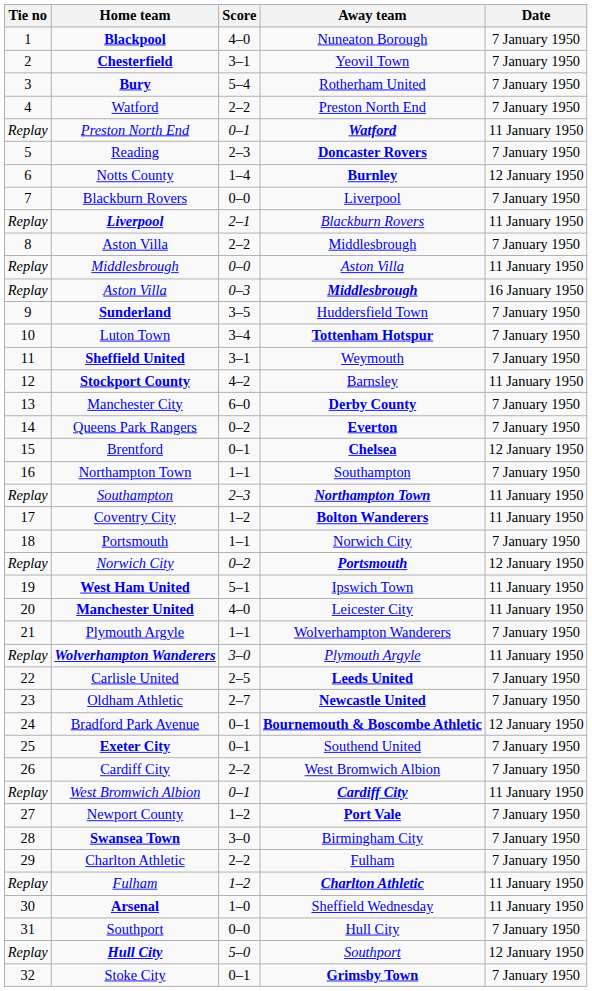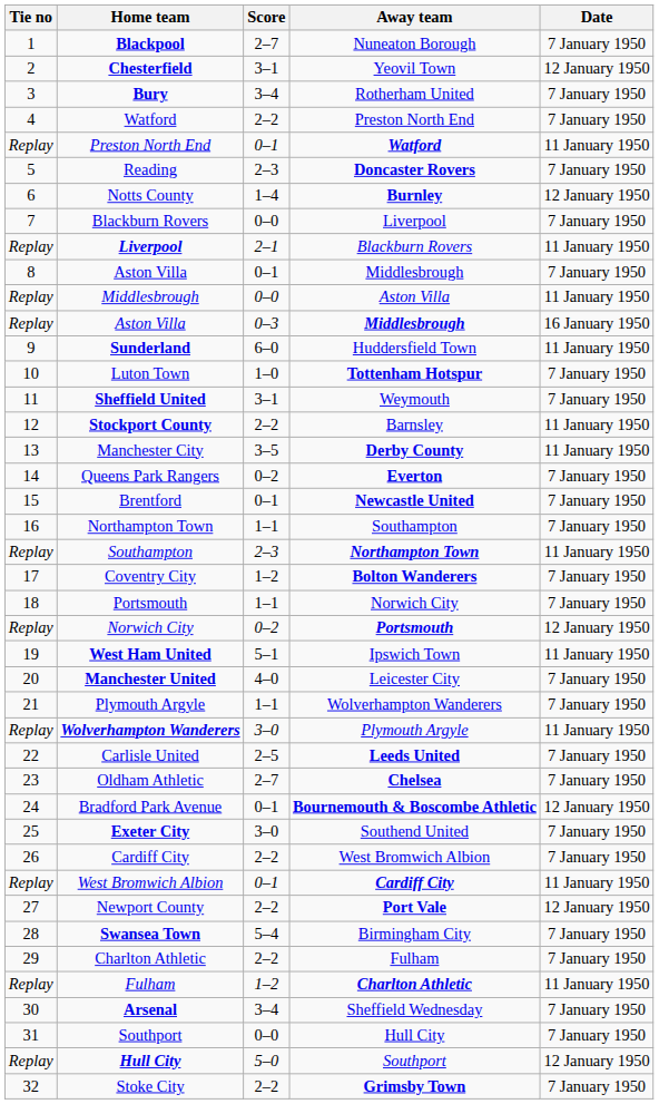Blackpool | Score: 4–0 -> 2–7
Chesterfield | Date: 7 January 1950 -> 12 January 1950
Bury | Score: 5–4 -> 3–4
8 / Aston Villa | Score: 2–2 -> 0–1
Sunderland | Score: 3–5 -> 6–0
Sunderland | Date: 7 January 1950 -> 11 January 1950
Luton Town | Score: 3–4 -> 1–0
Stockport County | Score: 4–2 -> 2–2
Manchester City | Score: 6–0 -> 3–5
Manchester City | Date: 7 January 1950 -> 11 January 1950
Brentford | Away team: Chelsea -> Newcastle United
Brentford | Date: 12 January 1950 -> 7 January 1950
Coventry City | Date: 11 January 1950 -> 7 January 1950
Manchester United | Date: 11 January 1950 -> 7 January 1950
Oldham Athletic | Away team: Newcastle United -> Chelsea
Exeter City | Score: 0–1 -> 3–0
Newport County | Score: 1–2 -> 2–2
Newport County | Date: 7 January 1950 -> 12 January 1950
Swansea Town | Score: 3–0 -> 5–4
Arsenal | Score: 1–0 -> 3–4
Arsenal | Date: 11 January 1950 -> 7 January 1950
Stoke City | Score: 0–1 -> 2–2
